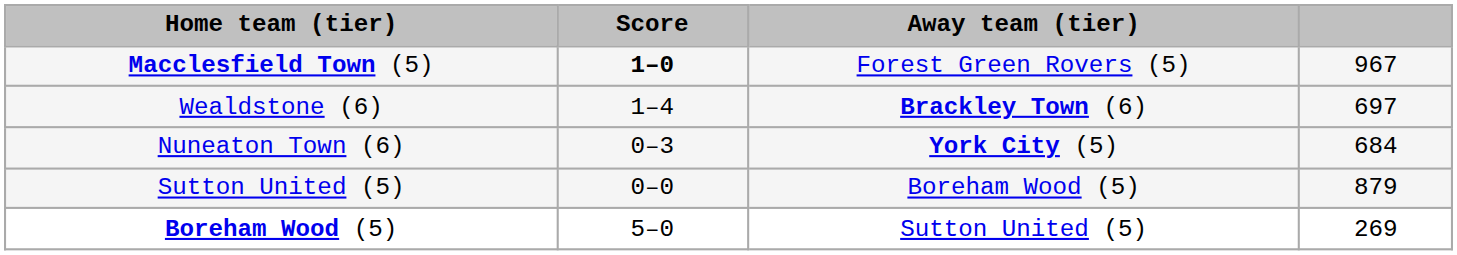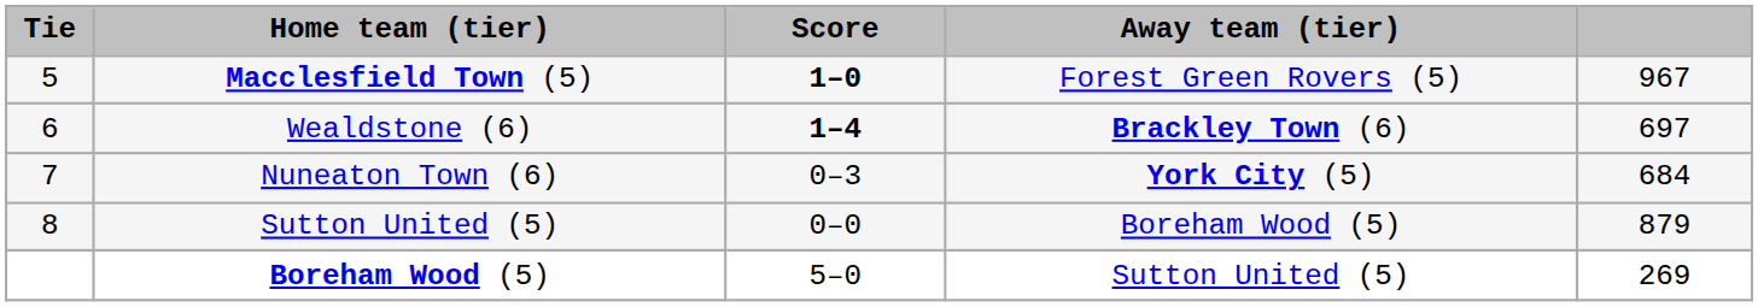+ column: Tie | 5 | 6 | 7 | 8
Wealdstone (6) | Score: normal -> bold
